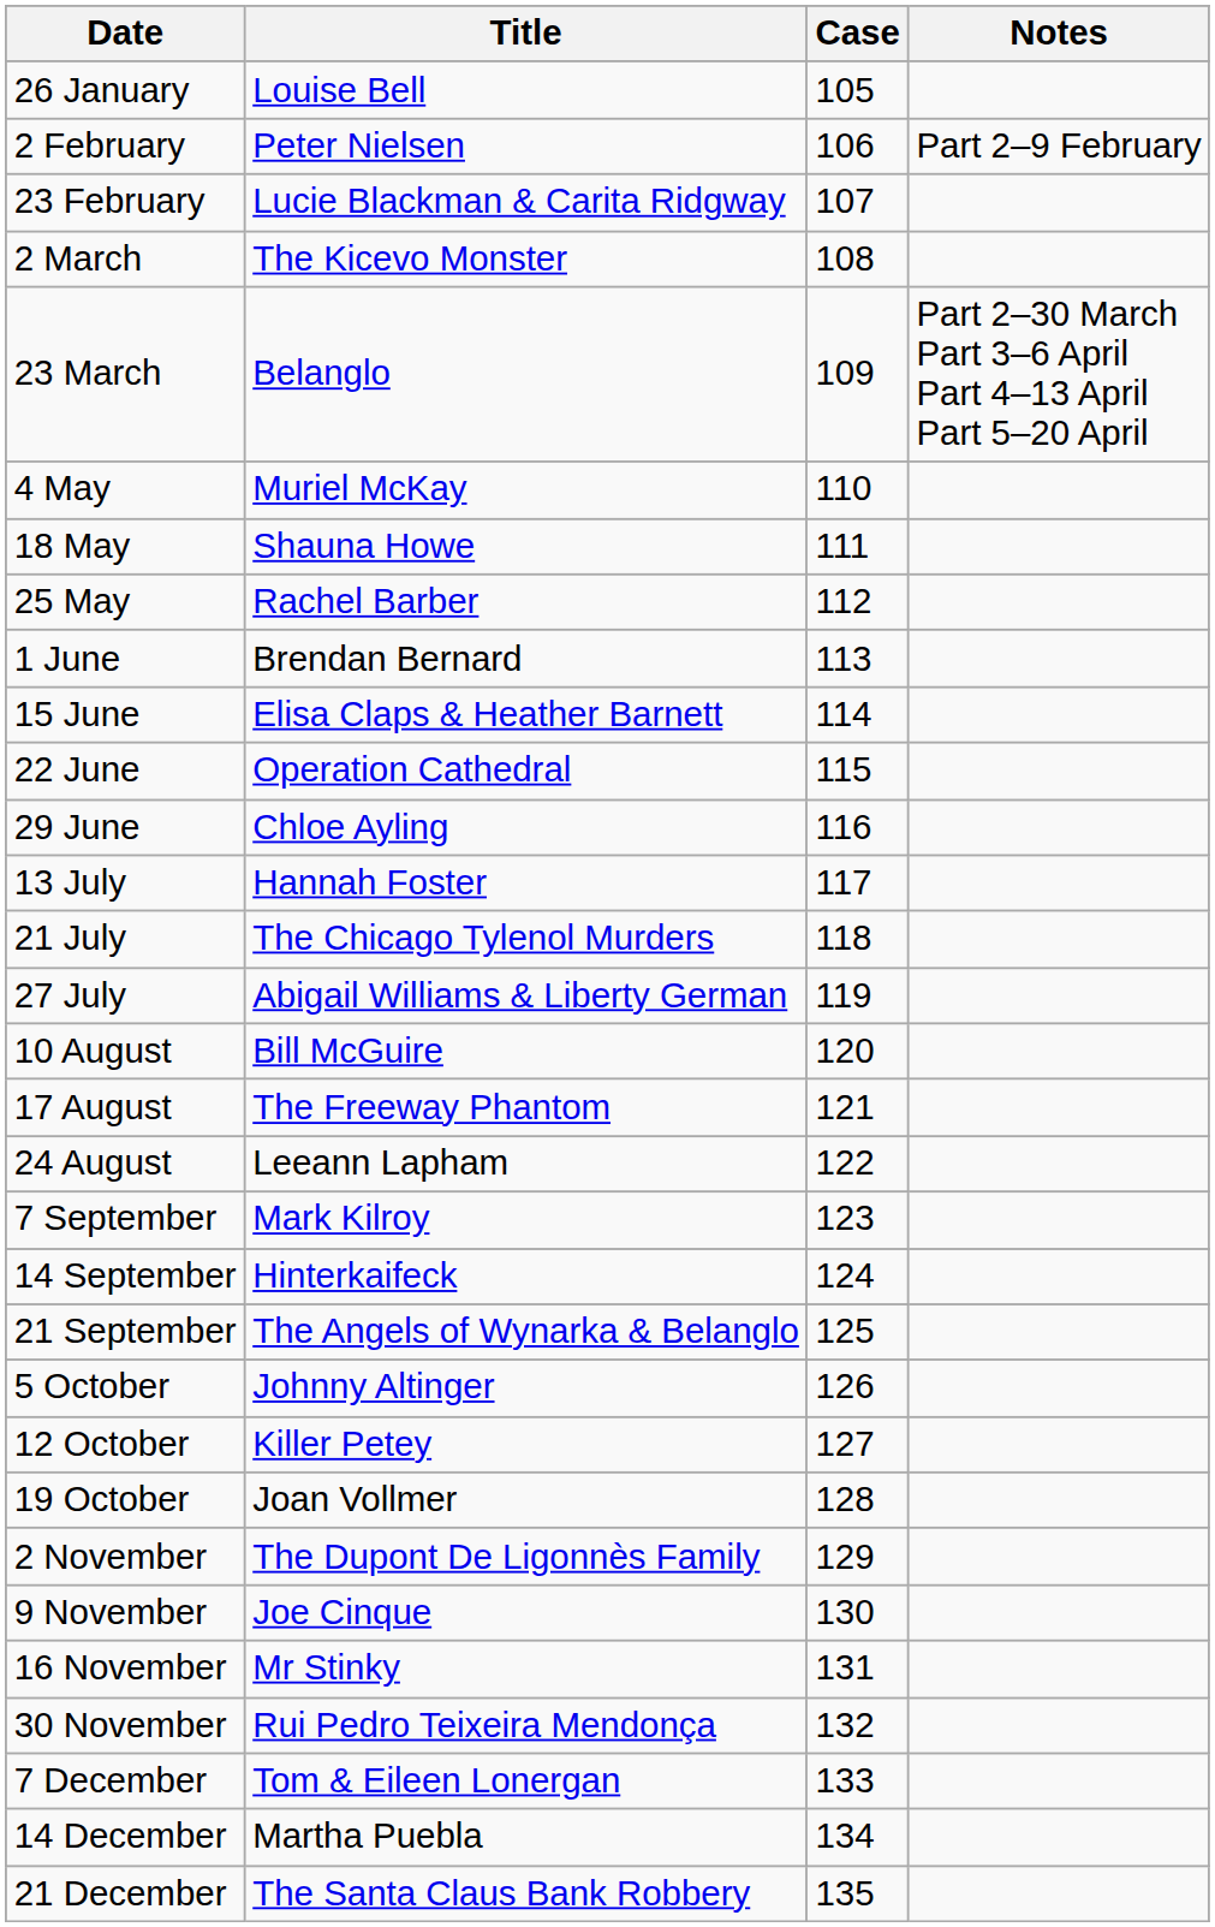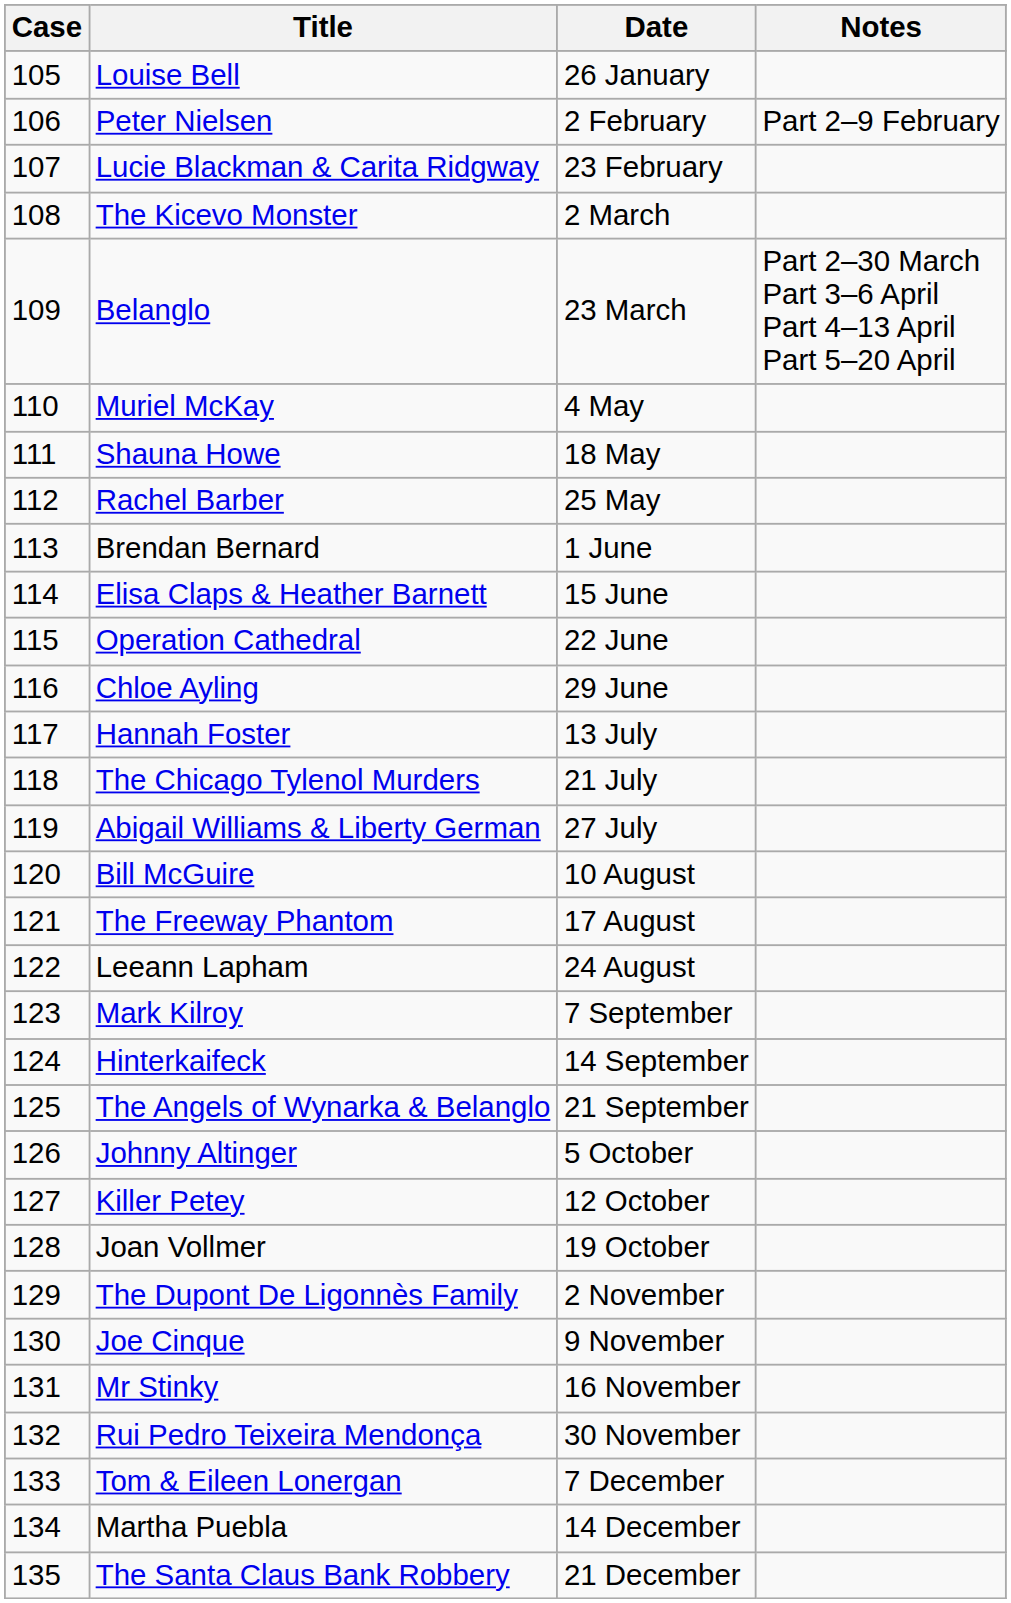columns swapped: Case <-> Date
